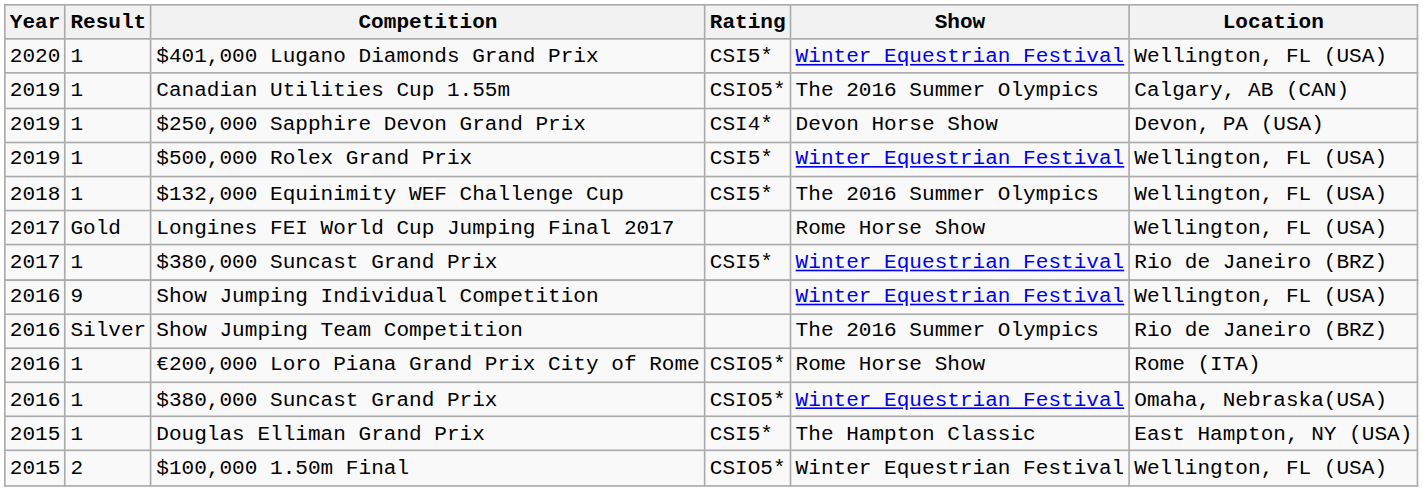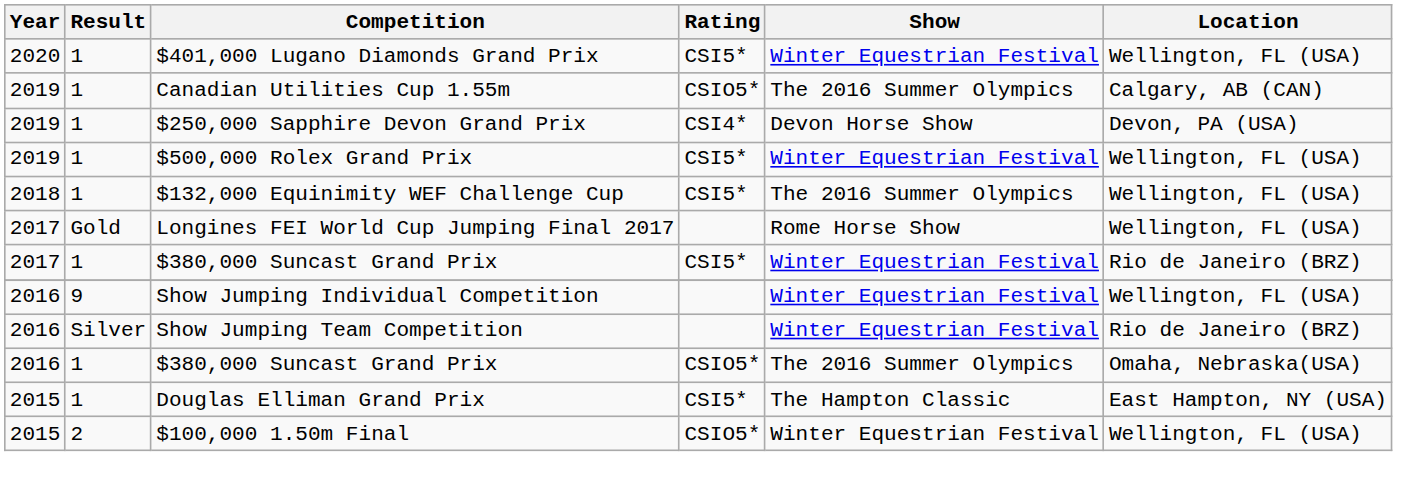Show Jumping Team Competition | Show: The 2016 Summer Olympics -> Winter Equestrian Festival
- row: 2016 | 1 | €200,000 Loro Piana Grand Prix City of Rome | CSIO5* | Rome Horse Show | Rome (ITA)
2016 / $380,000 Suncast Grand Prix | Show: Winter Equestrian Festival -> The 2016 Summer Olympics
